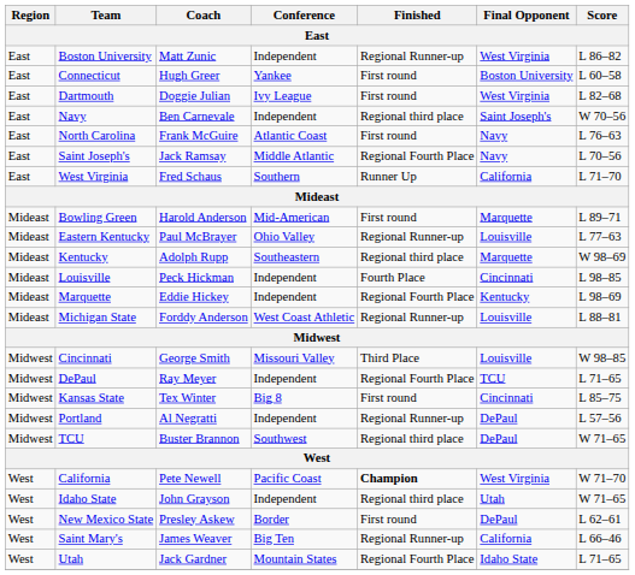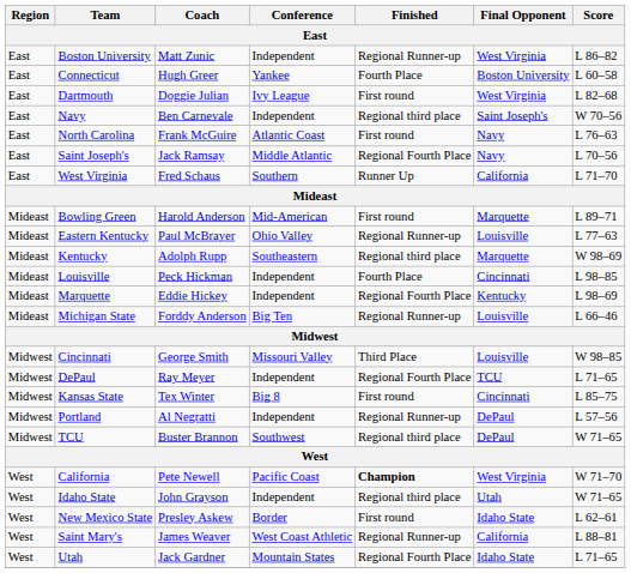Connecticut | Finished: First round -> Fourth Place
Michigan State | Conference: West Coast Athletic -> Big Ten
Michigan State | Score: L 88–81 -> L 66–46
New Mexico State | Final Opponent: DePaul -> Idaho State
Saint Mary's | Conference: Big Ten -> West Coast Athletic
Saint Mary's | Score: L 66–46 -> L 88–81
